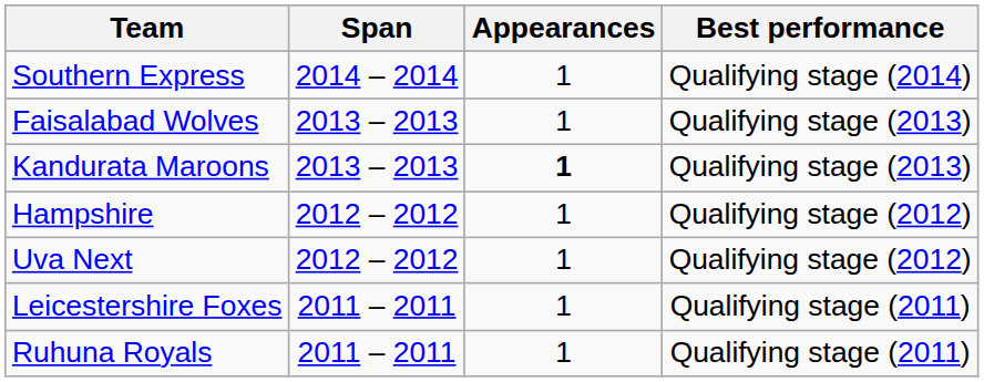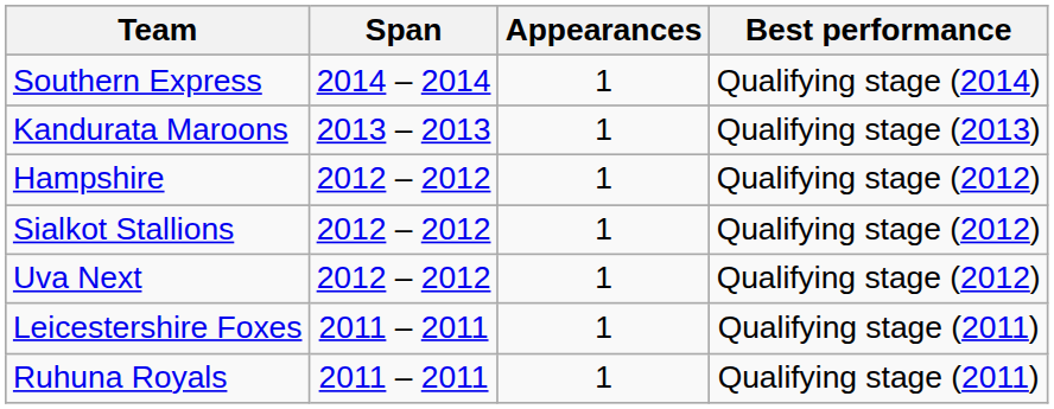- row: Faisalabad Wolves | 2013 – 2013 | 1 | Qualifying stage (2013)
Kandurata Maroons | Appearances: bold -> normal
+ row: Sialkot Stallions | 2012 – 2012 | 1 | Qualifying stage (2012)
